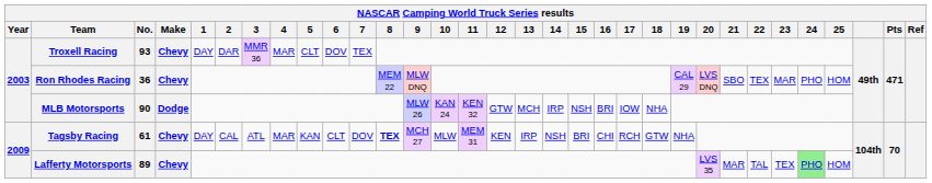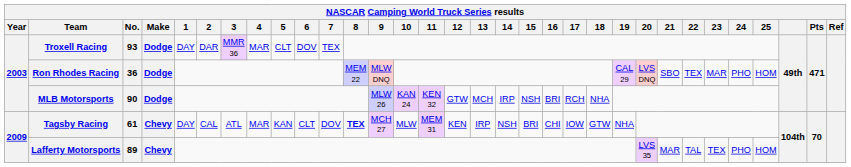Troxell Racing | Make: Chevy -> Dodge
Ron Rhodes Racing | Make: Chevy -> Dodge
MLB Motorsports | 17: IOW -> RCH
Tagsby Racing | 17: RCH -> IOW
Lafferty Motorsports | 24: lightgreen background -> no background
